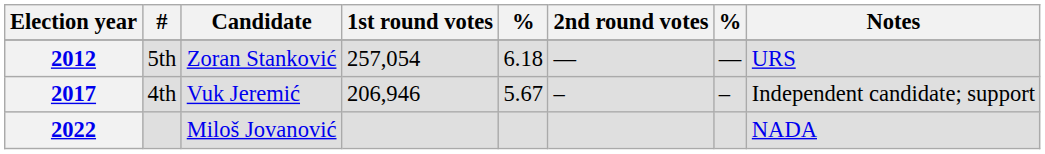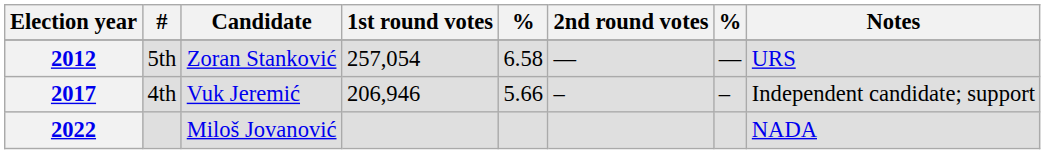2012 | column 5: 6.18 -> 6.58
2017 | column 5: 5.67 -> 5.66
